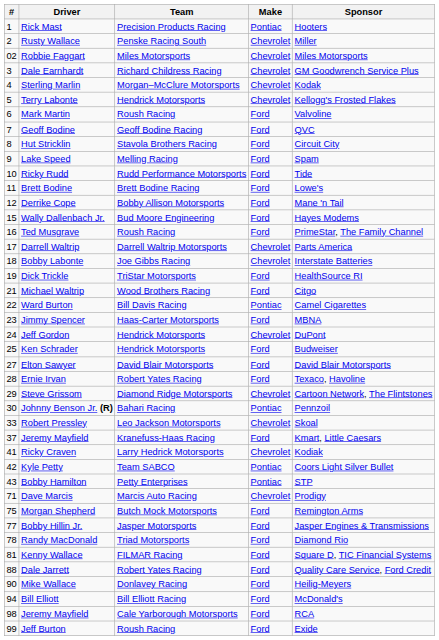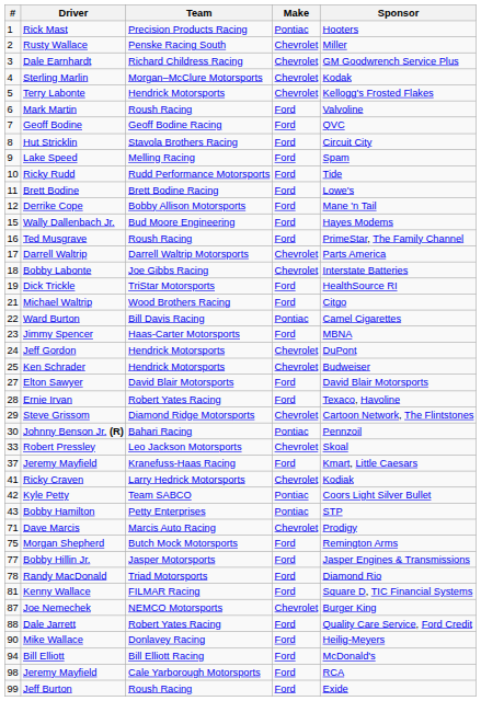- row: 02 | Robbie Faggart | Miles Motorsports | Chevrolet | Miles Motorsports
Ken Schrader | Make: Ford -> Chevrolet
+ row: 87 | Joe Nemechek | NEMCO Motorsports | Chevrolet | Burger King
